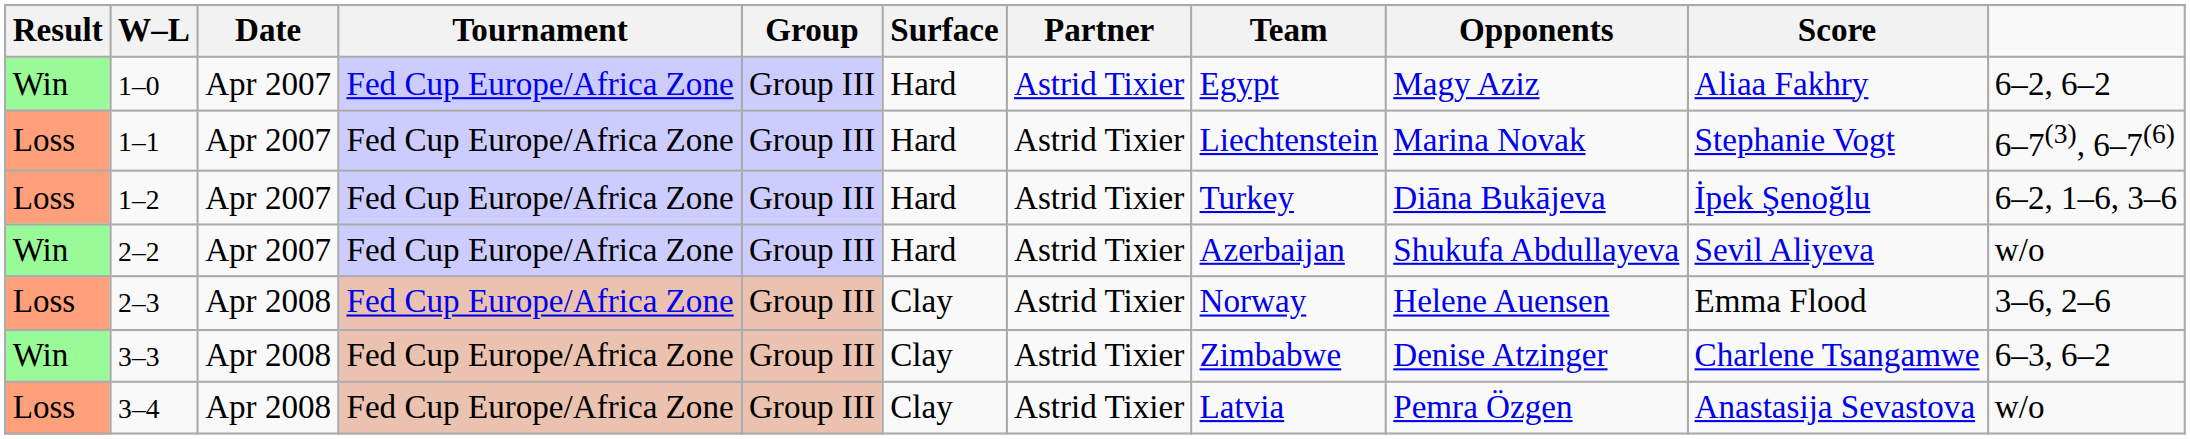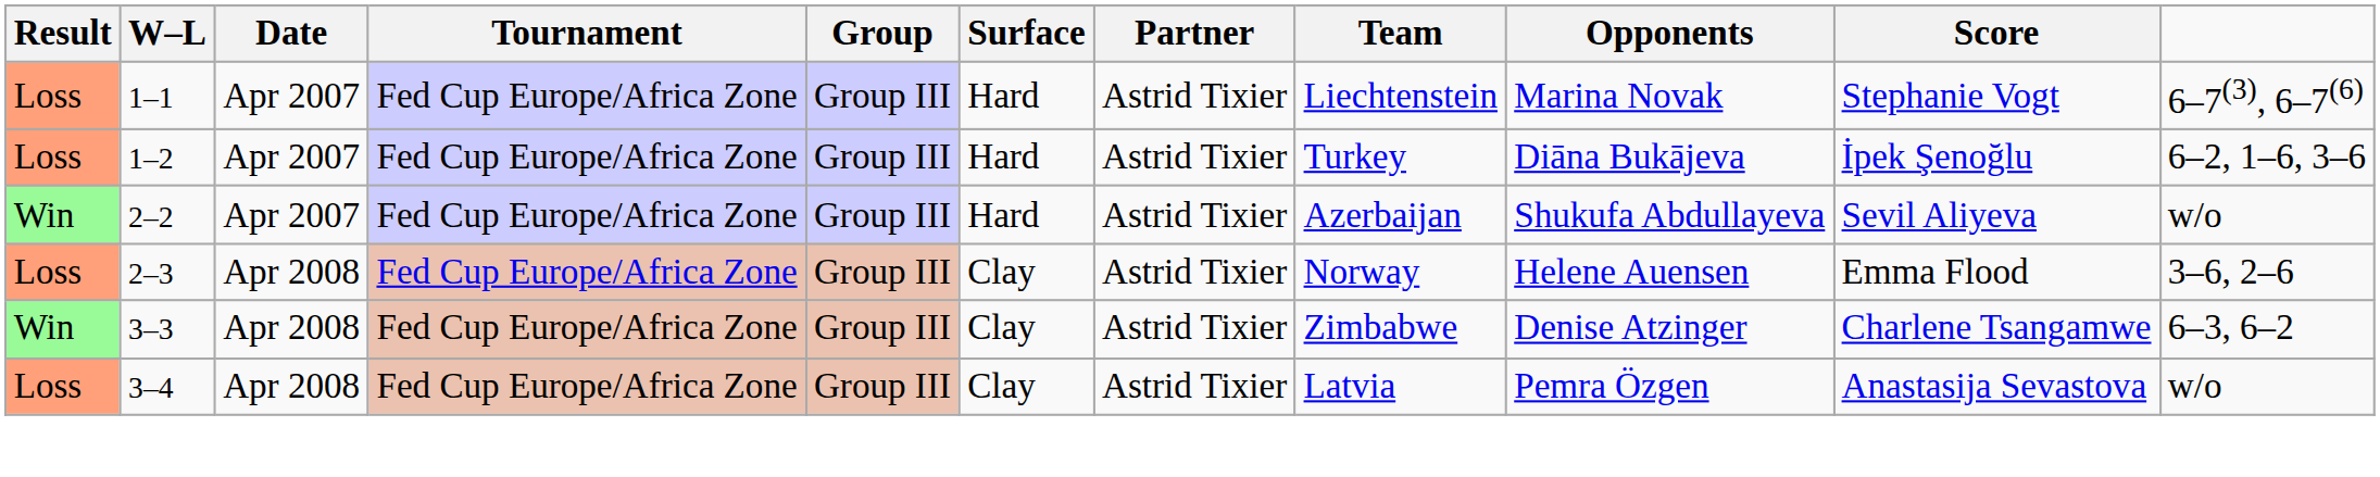- row: Win | 1–0 | Apr 2007 | Fed Cup Europe/Africa Zone | Group III | Hard | Astrid Tixier | Egypt | Magy Aziz | Aliaa Fakhry | 6–2, 6–2
